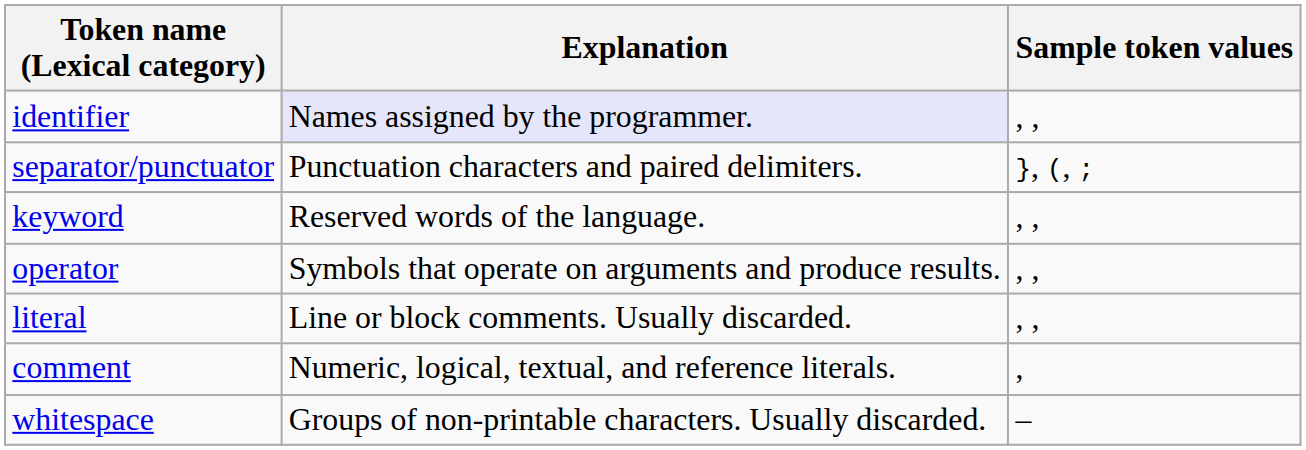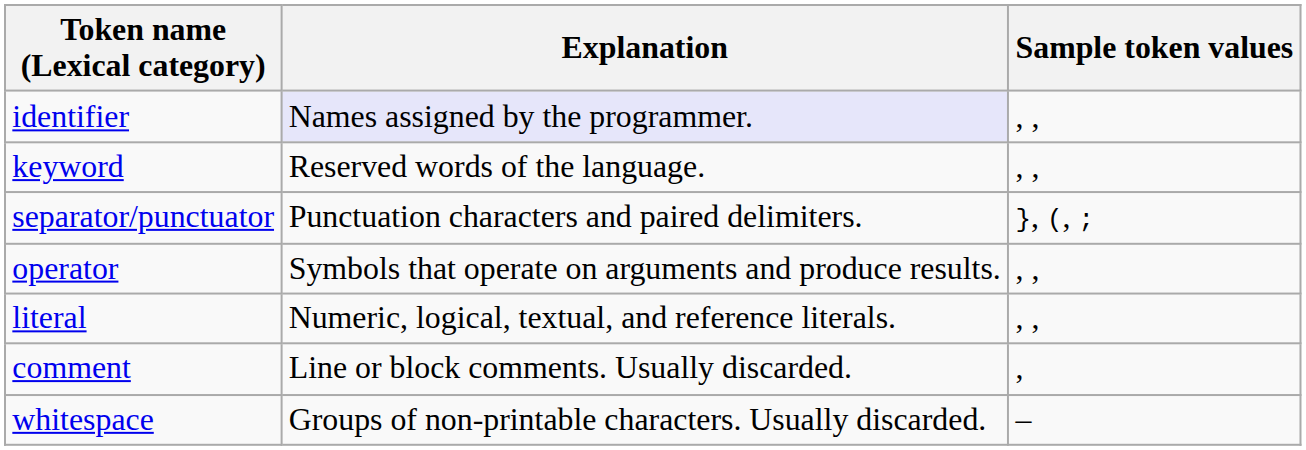rows swapped: keyword <-> separator/punctuator
literal | Explanation: Line or block comments. Usually discarded. -> Numeric, logical, textual, and reference literals.
comment | Explanation: Numeric, logical, textual, and reference literals. -> Line or block comments. Usually discarded.
